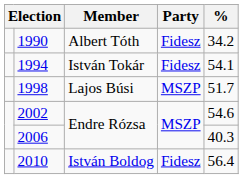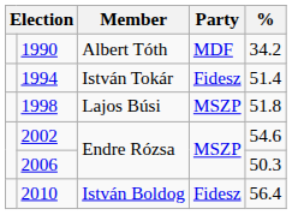1990 | Party: Fidesz -> MDF
1994 | %: 54.1 -> 51.4
1998 | %: 51.7 -> 51.8
2006 | %: 40.3 -> 50.3
